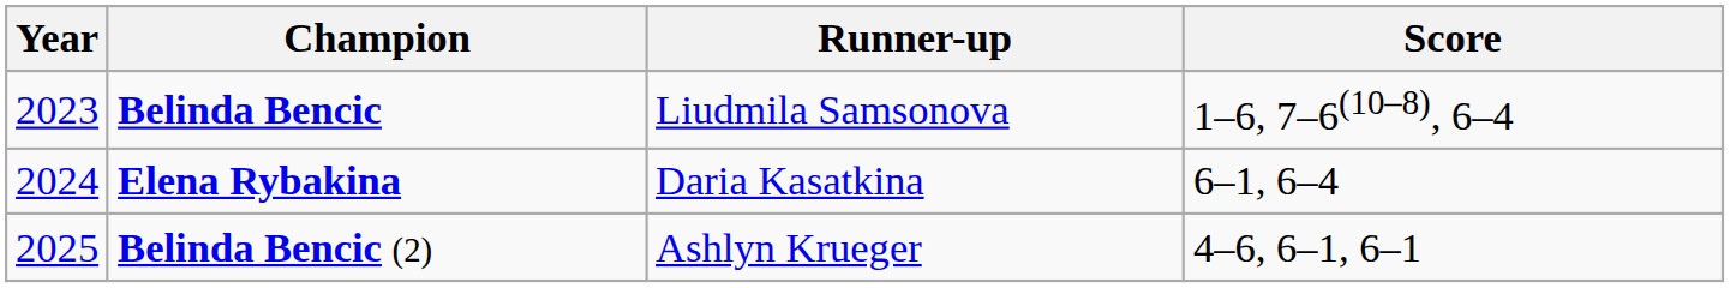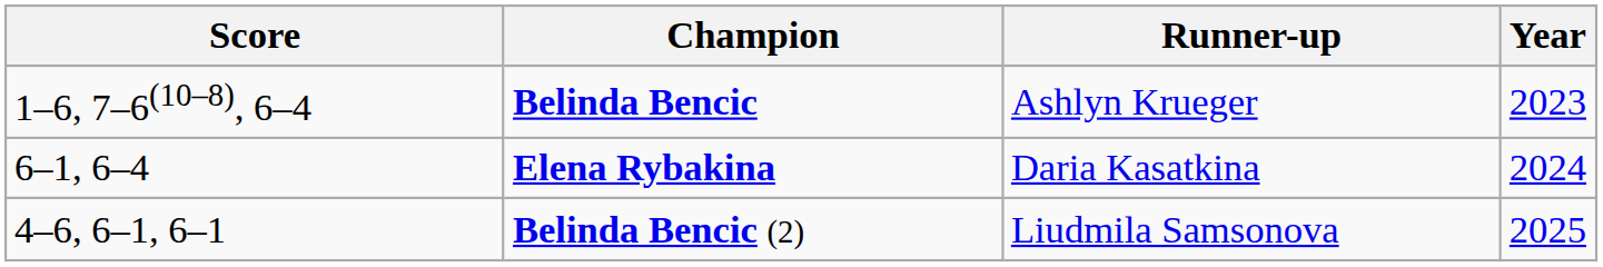columns swapped: Year <-> Score
Belinda Bencic | Runner-up: Liudmila Samsonova -> Ashlyn Krueger
Belinda Bencic (2) | Runner-up: Ashlyn Krueger -> Liudmila Samsonova
